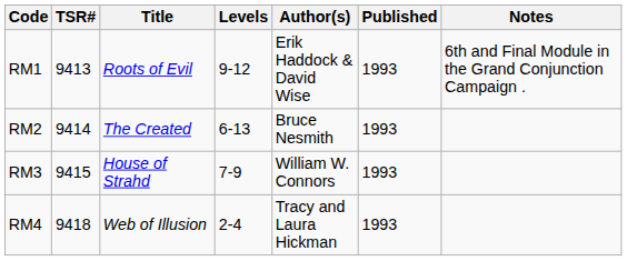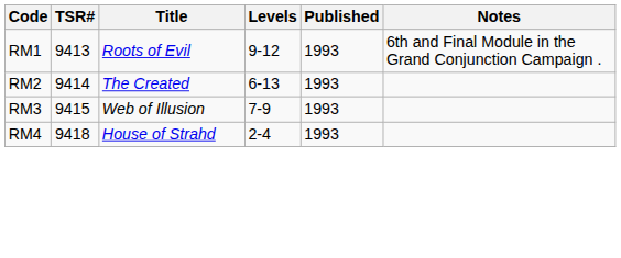- column: Author(s) | Erik Haddock & David Wise | Bruce Nesmith | William W. Connors | Tracy and Laura Hickman
RM3 | Title: House of Strahd -> Web of Illusion
RM4 | Title: Web of Illusion -> House of Strahd
